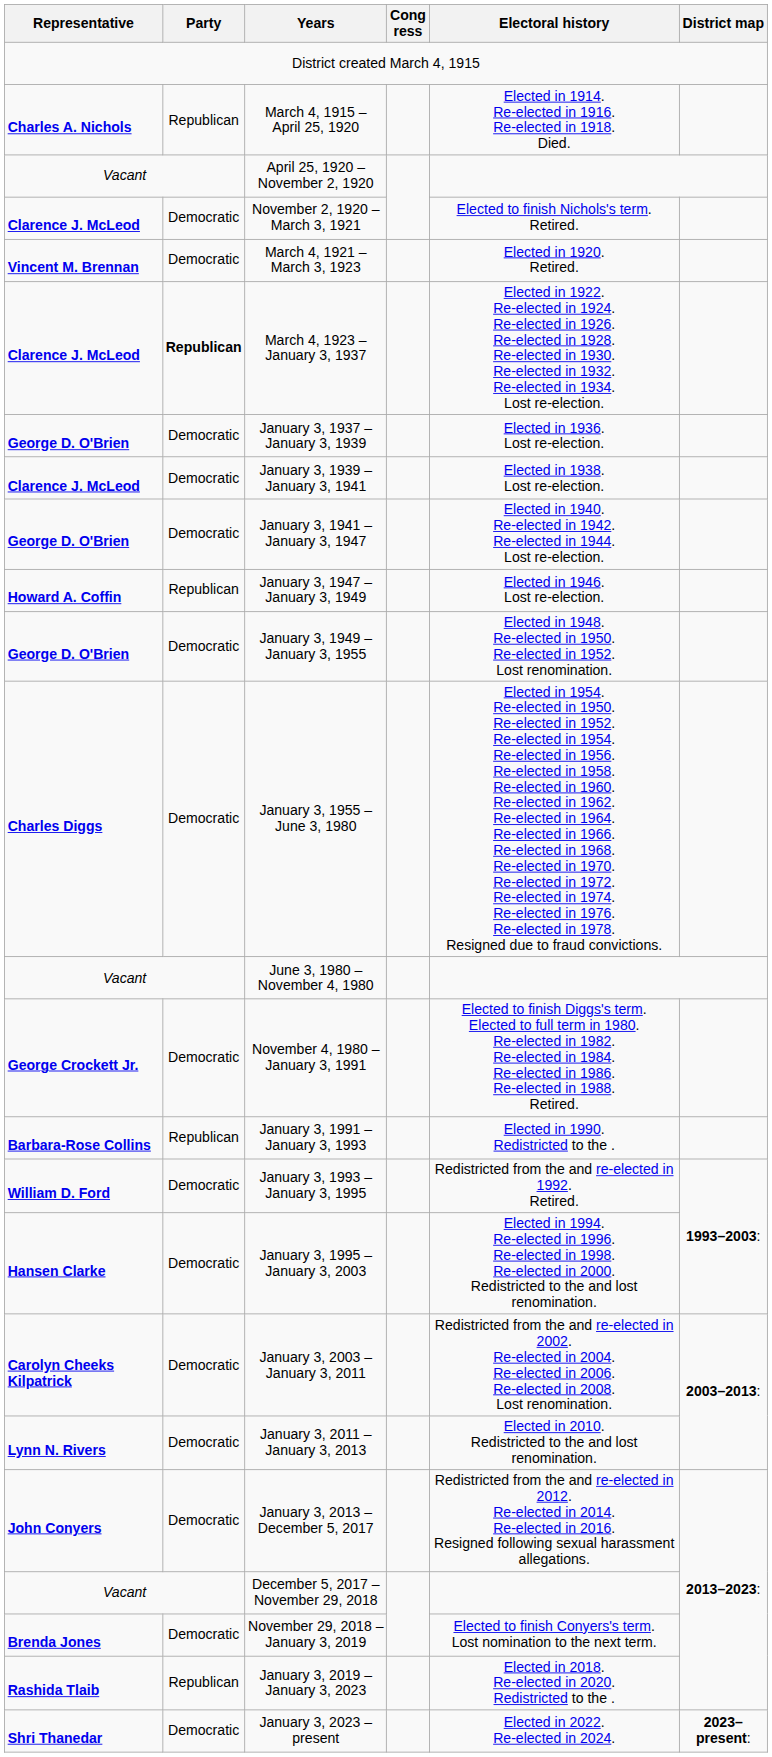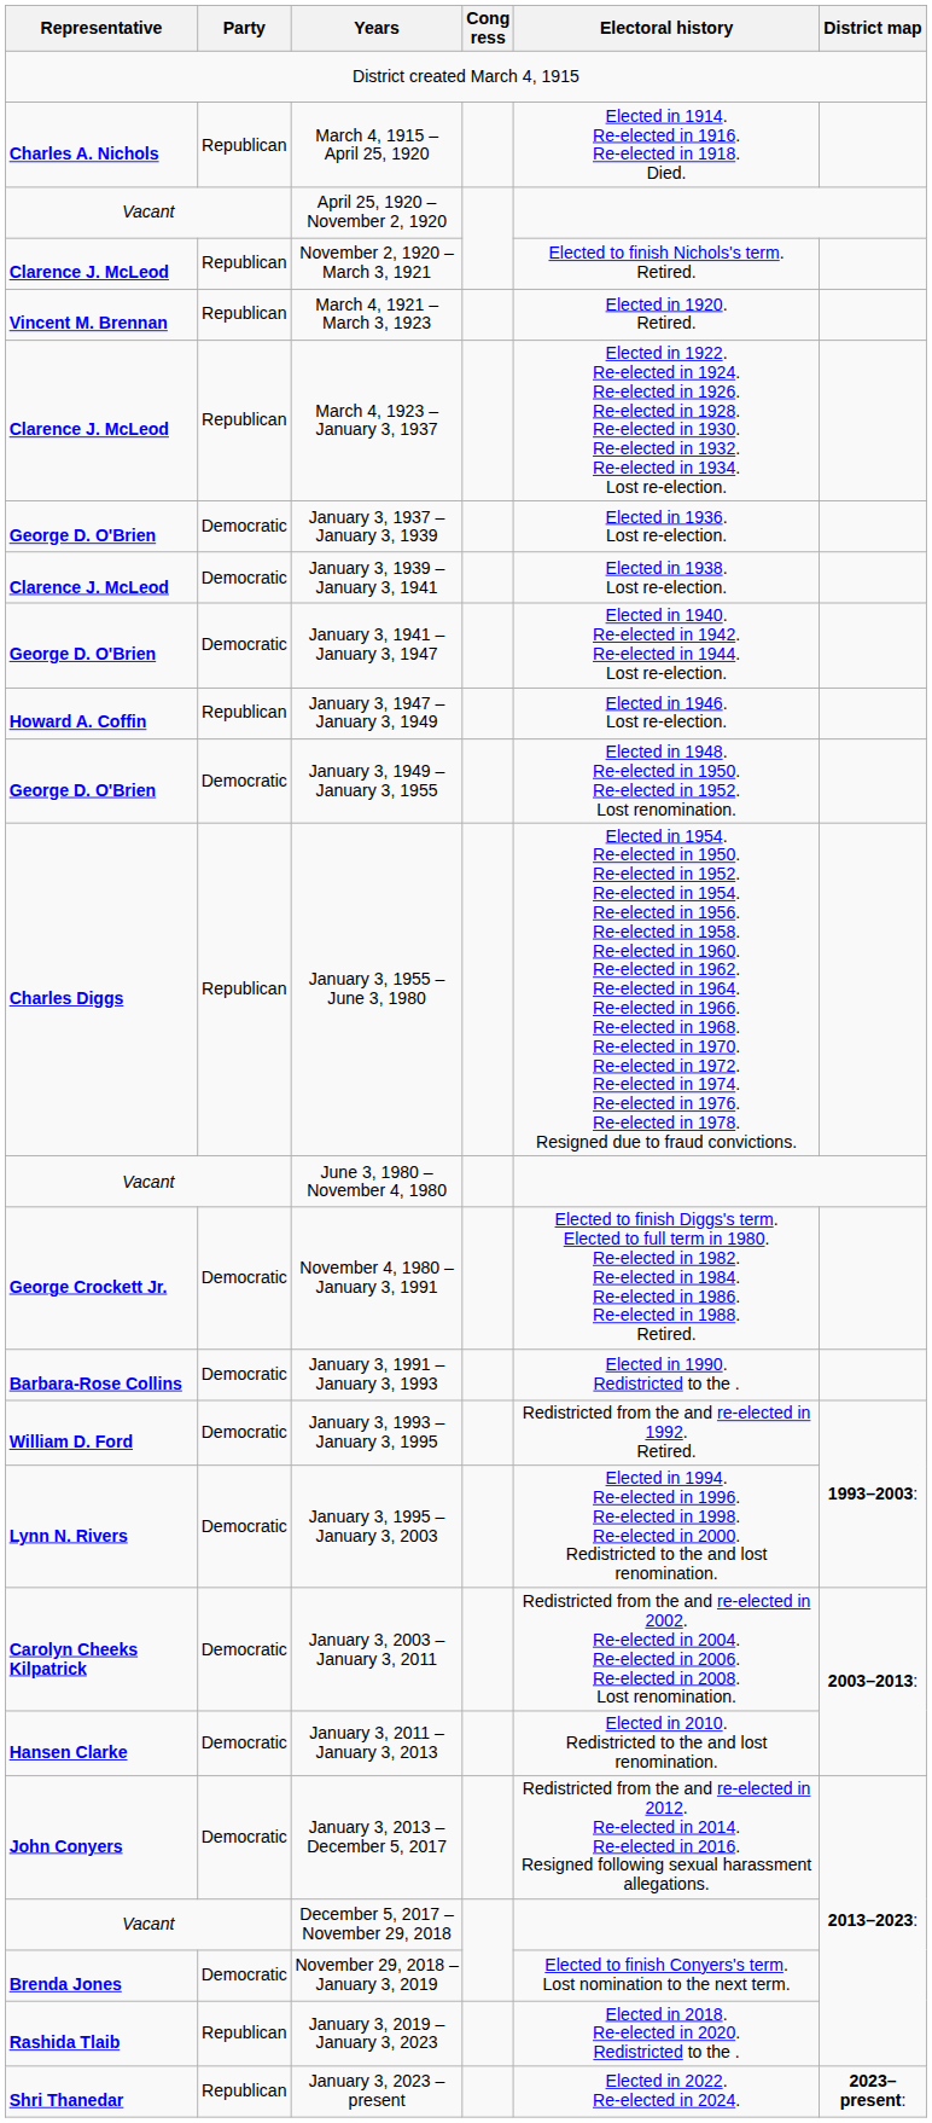November 2, 1920 – March 3, 1921 | Party: Democratic -> Republican
March 4, 1921 – March 3, 1923 | Party: Democratic -> Republican
March 4, 1923 – January 3, 1937 | Party: bold -> normal
January 3, 1955 – June 3, 1980 | Party: Democratic -> Republican
January 3, 1991 – January 3, 1993 | Party: Republican -> Democratic
January 3, 1995 – January 3, 2003 | Representative: Hansen Clarke -> Lynn N. Rivers
January 3, 2011 – January 3, 2013 | Representative: Lynn N. Rivers -> Hansen Clarke
January 3, 2023 – present | Party: Democratic -> Republican
